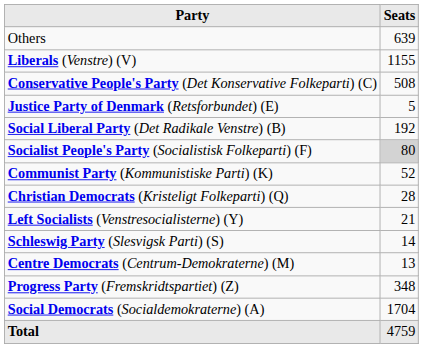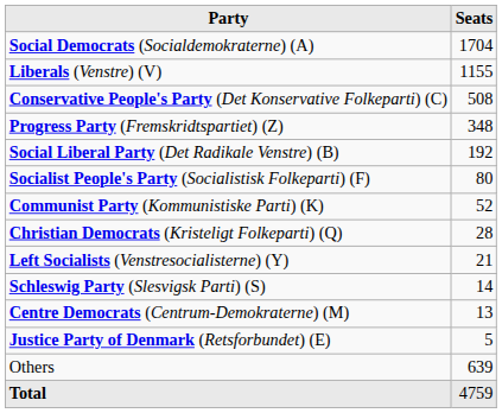rows swapped: Social Democrats (Socialdemokraterne) (A) <-> Others
rows swapped: Progress Party (Fremskridtspartiet) (Z) <-> Justice Party of Denmark (Retsforbundet) (E)
Socialist People's Party (Socialistisk Folkeparti) (F) | Seats: lightgrey background -> no background
